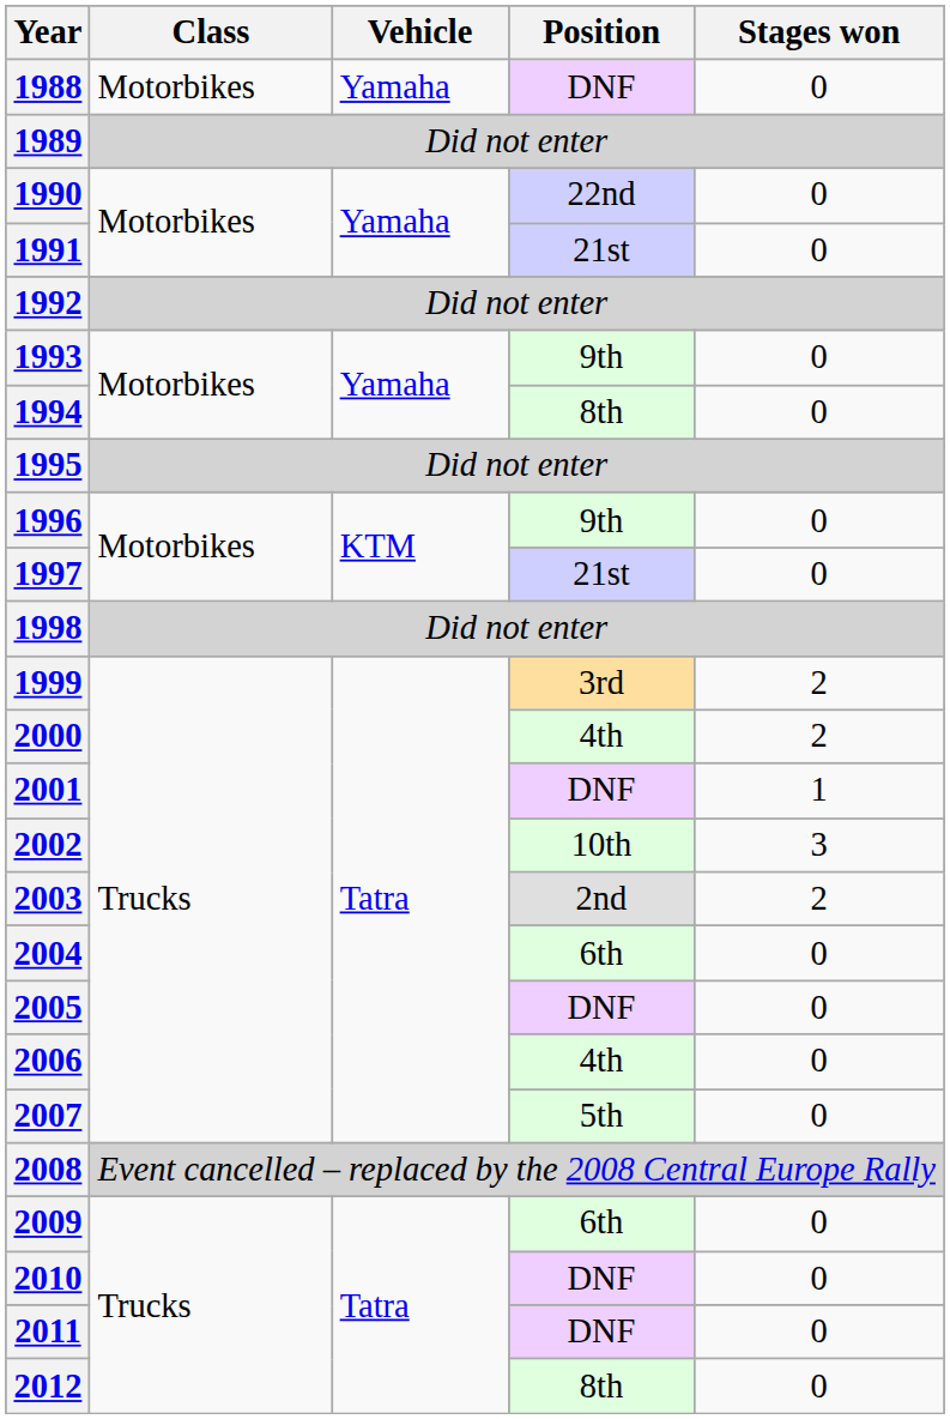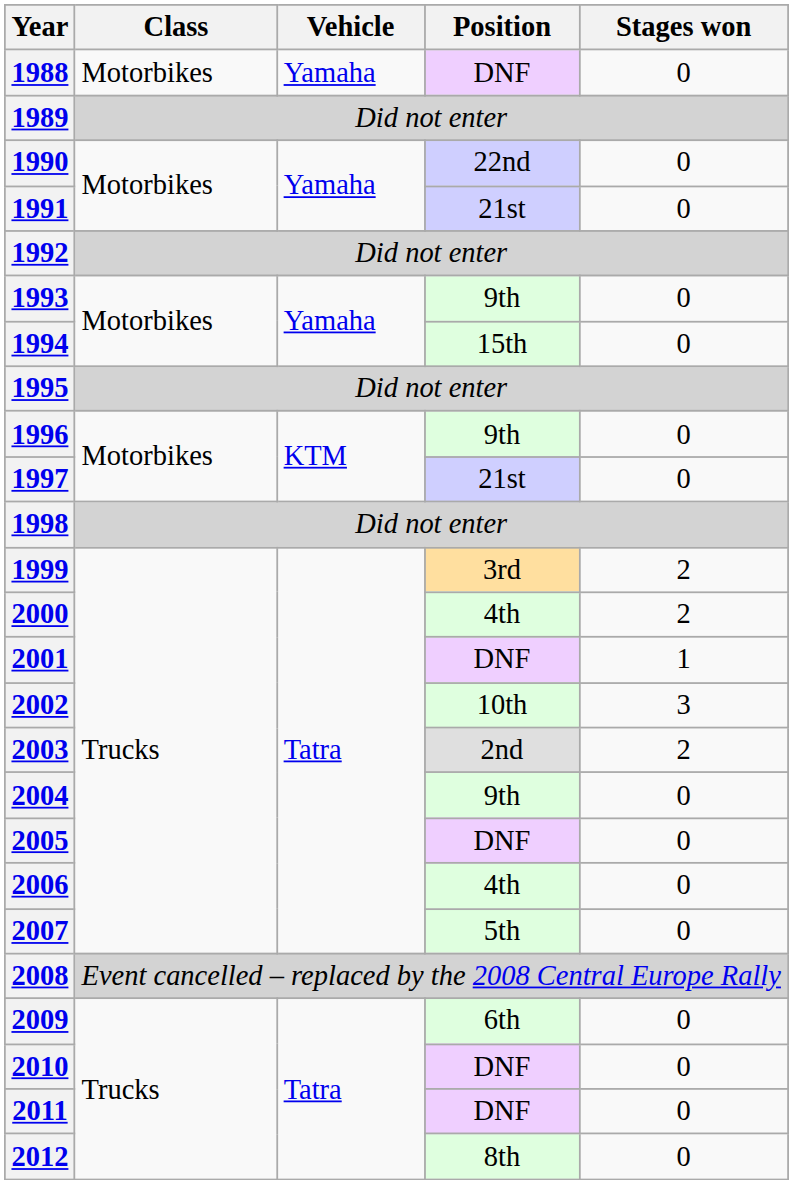1994 | Position: 8th -> 15th
2004 | Position: 6th -> 9th
